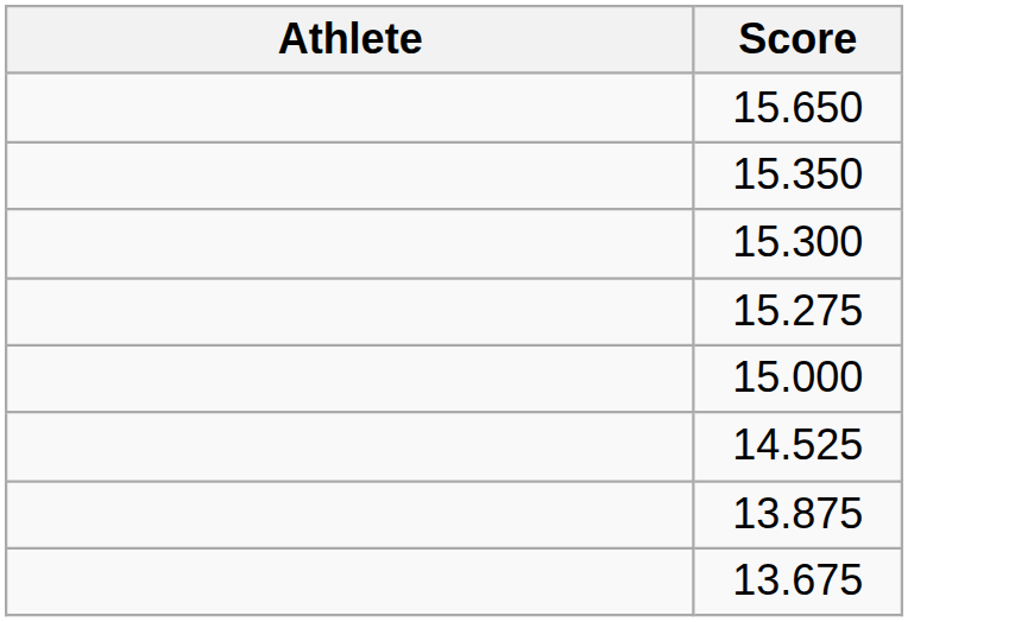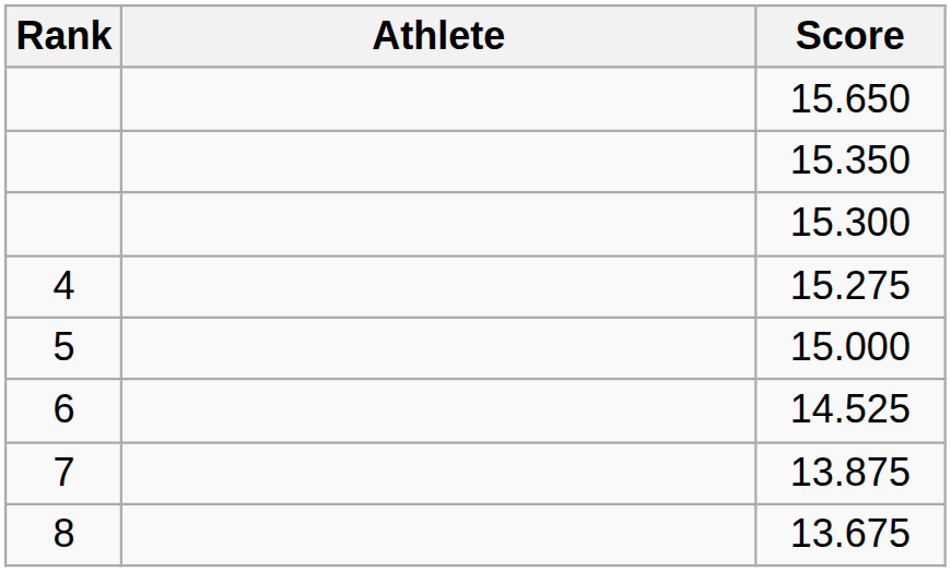+ column: Rank | 4 | 5 | 6 | 7 | 8
